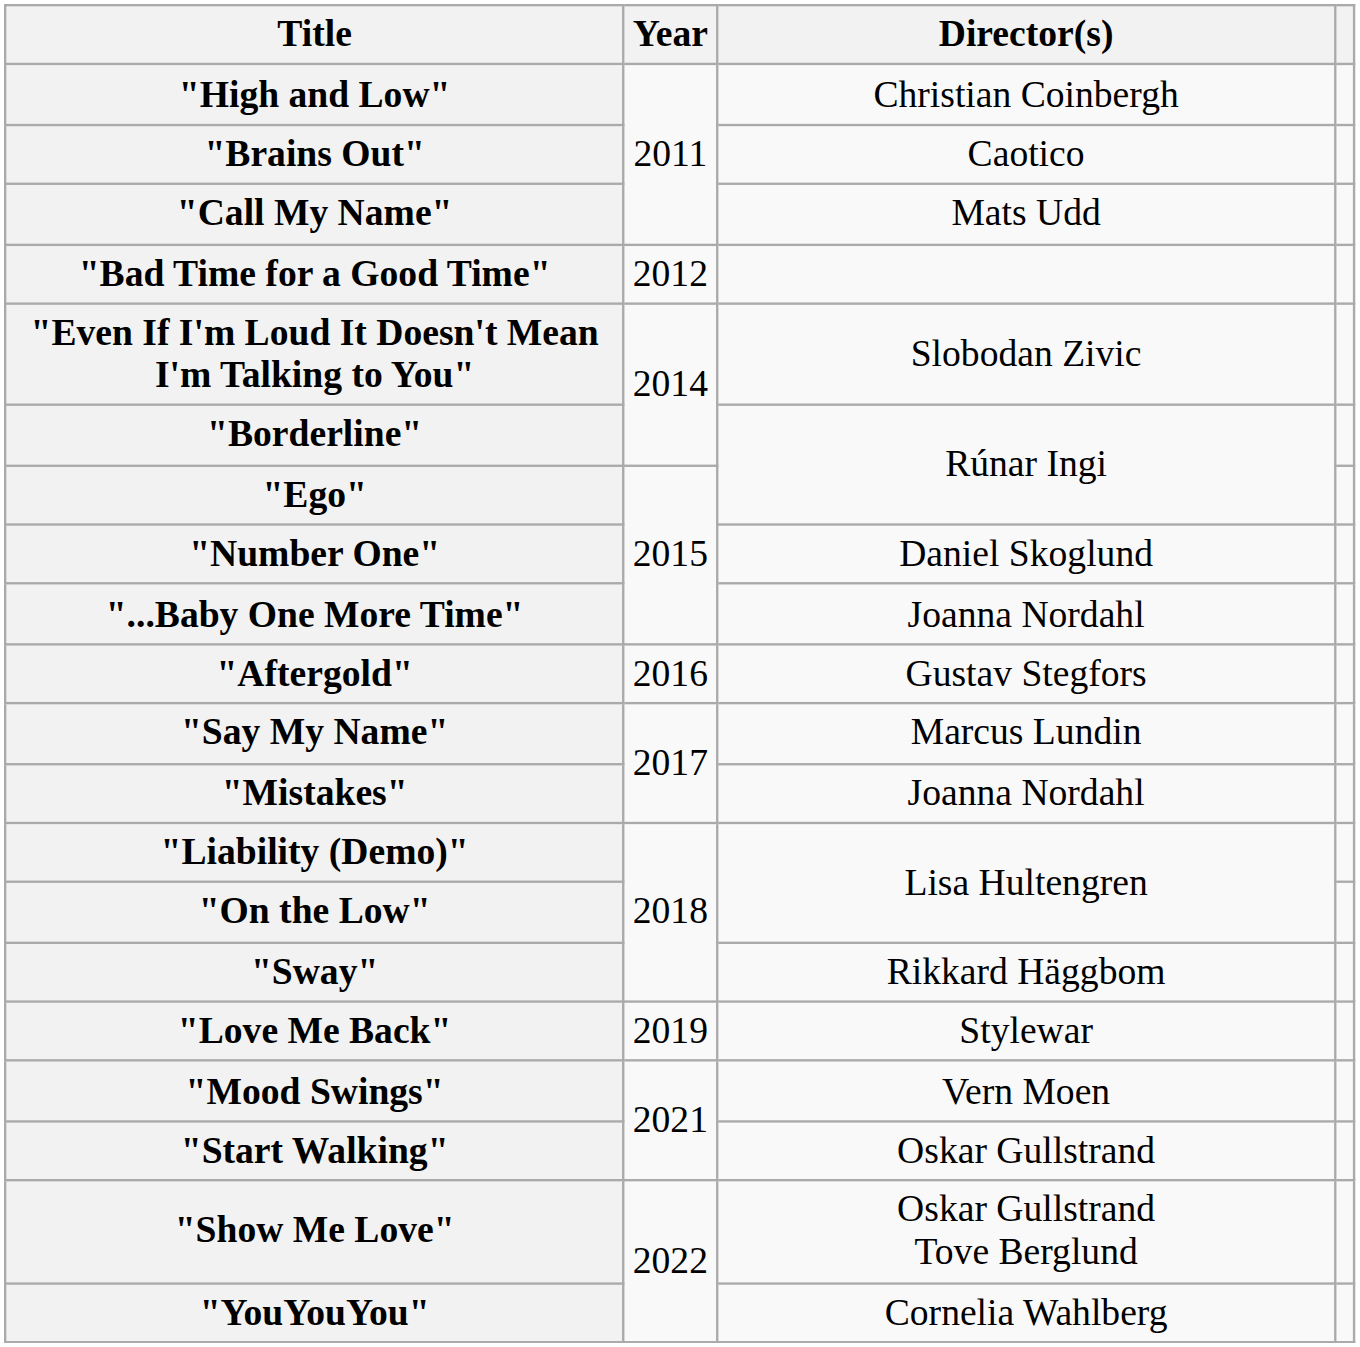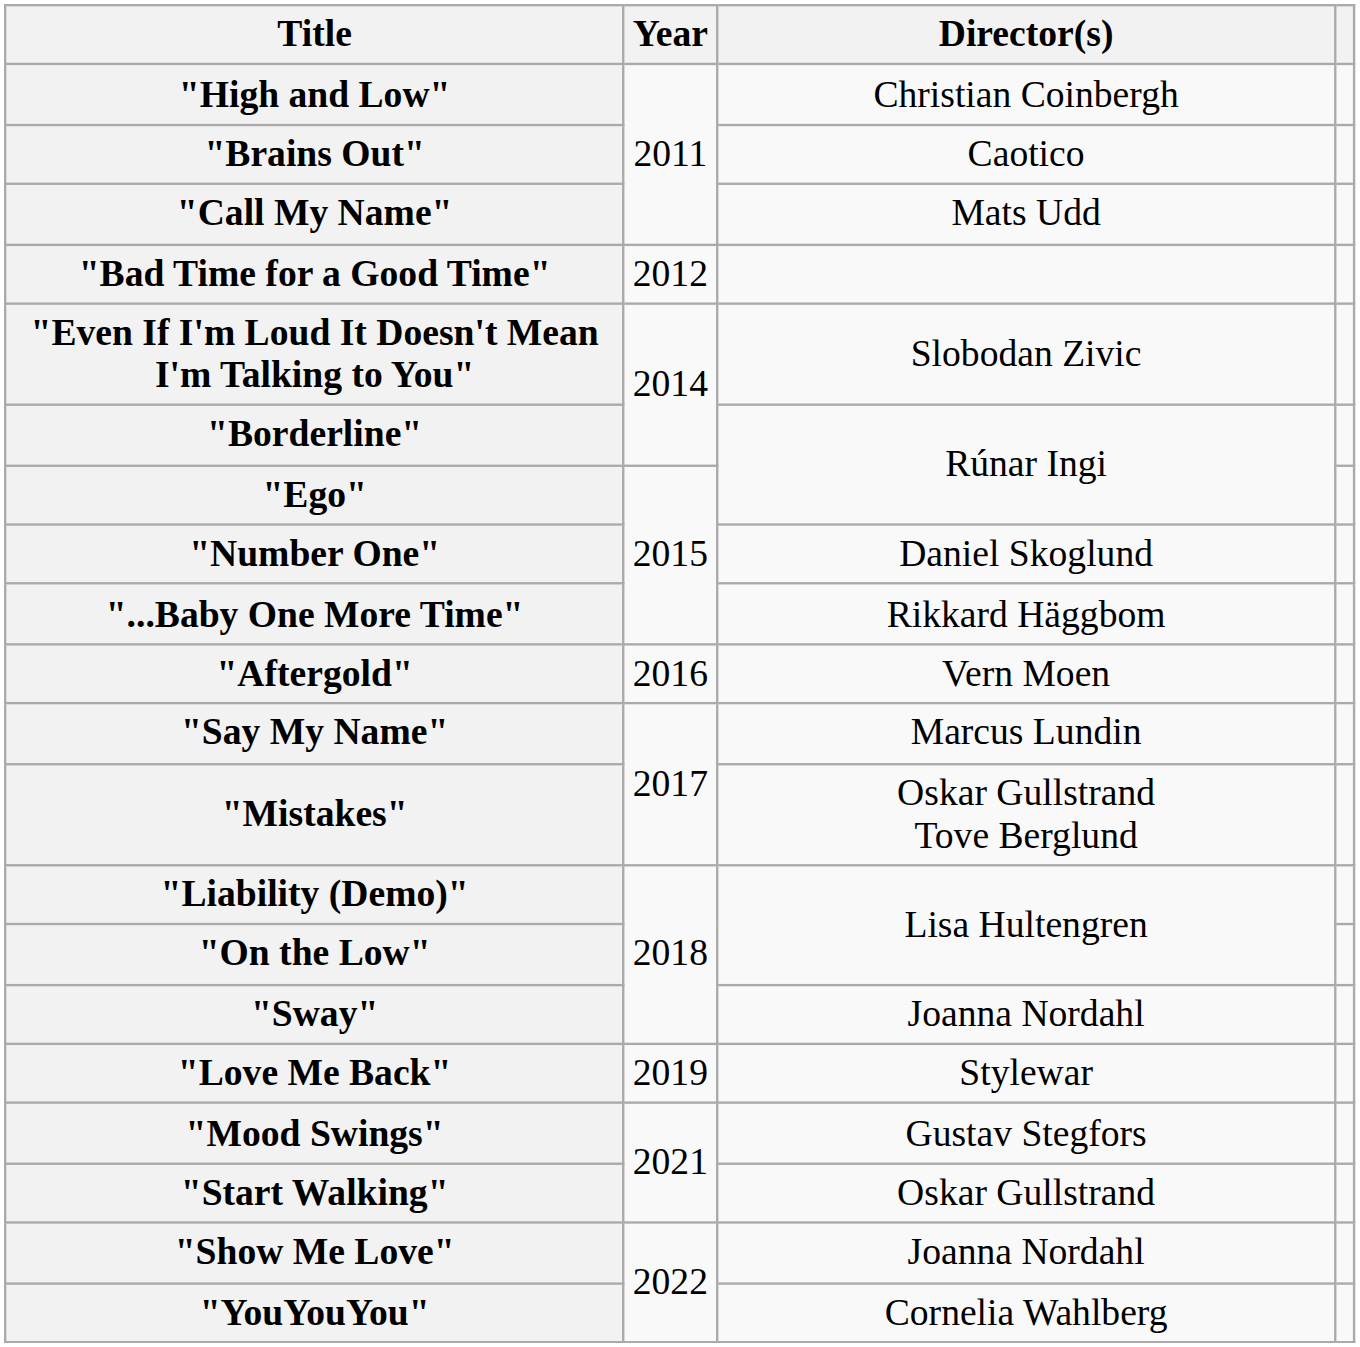"...Baby One More Time" | Director(s): Joanna Nordahl -> Rikkard Häggbom
"Aftergold" | Director(s): Gustav Stegfors -> Vern Moen
"Mistakes" | Director(s): Joanna Nordahl -> Oskar Gullstrand Tove Berglund
"Sway" | Director(s): Rikkard Häggbom -> Joanna Nordahl
"Mood Swings" | Director(s): Vern Moen -> Gustav Stegfors
"Show Me Love" | Director(s): Oskar Gullstrand Tove Berglund -> Joanna Nordahl
